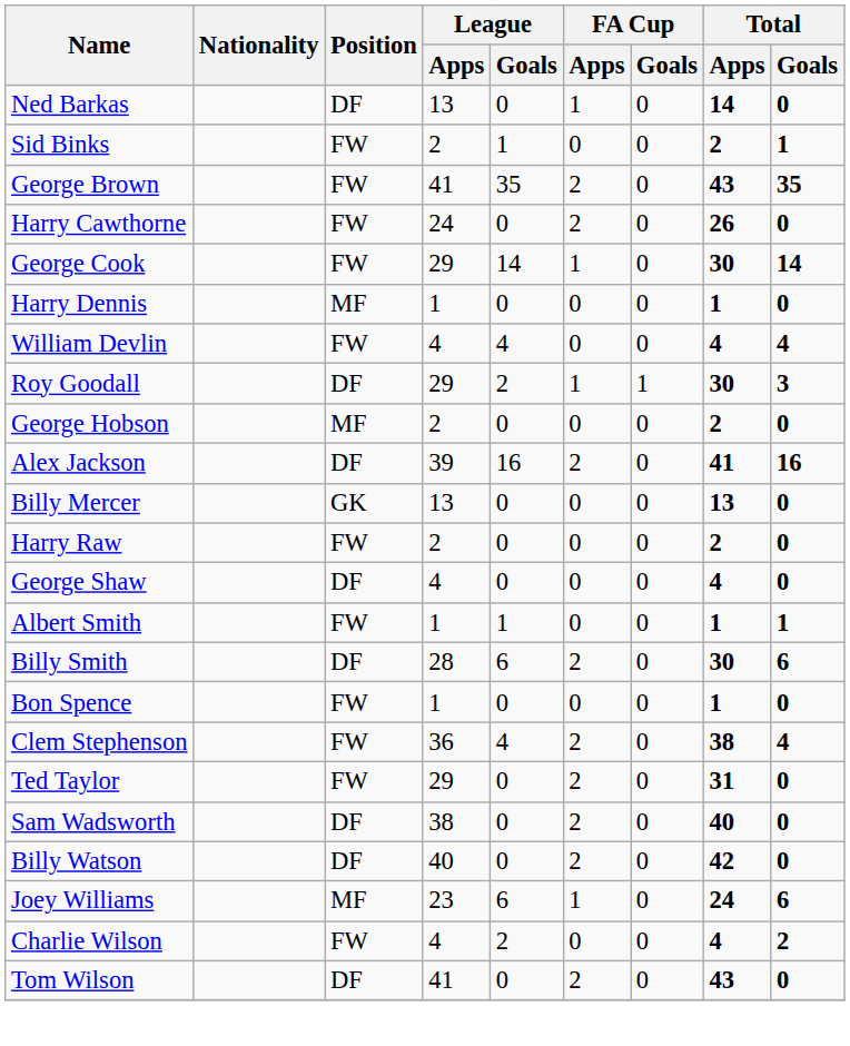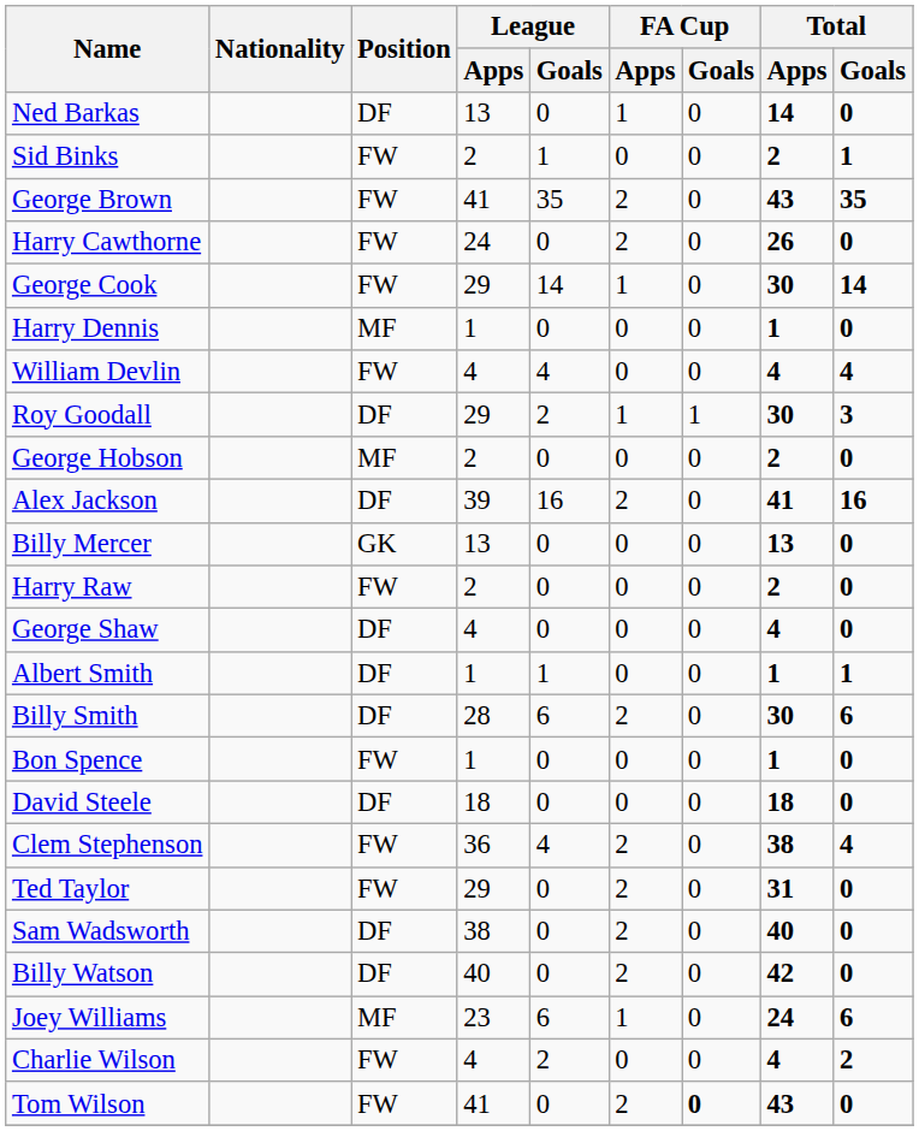Albert Smith | Position: FW -> DF
+ row: David Steele | DF | 18 | 0 | 0 | 0 | 18 | 0
Tom Wilson | Position: DF -> FW
Tom Wilson | FA Cup / Goals: normal -> bold
